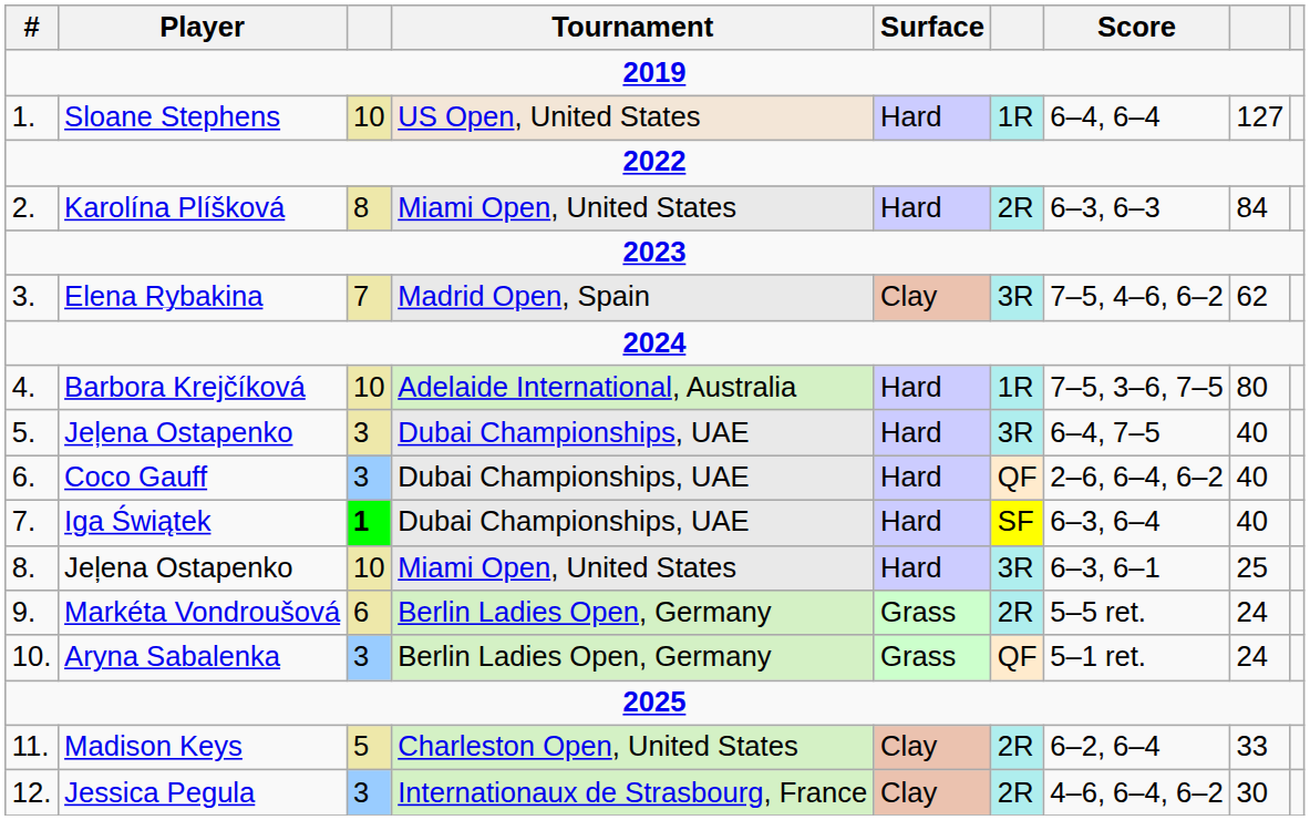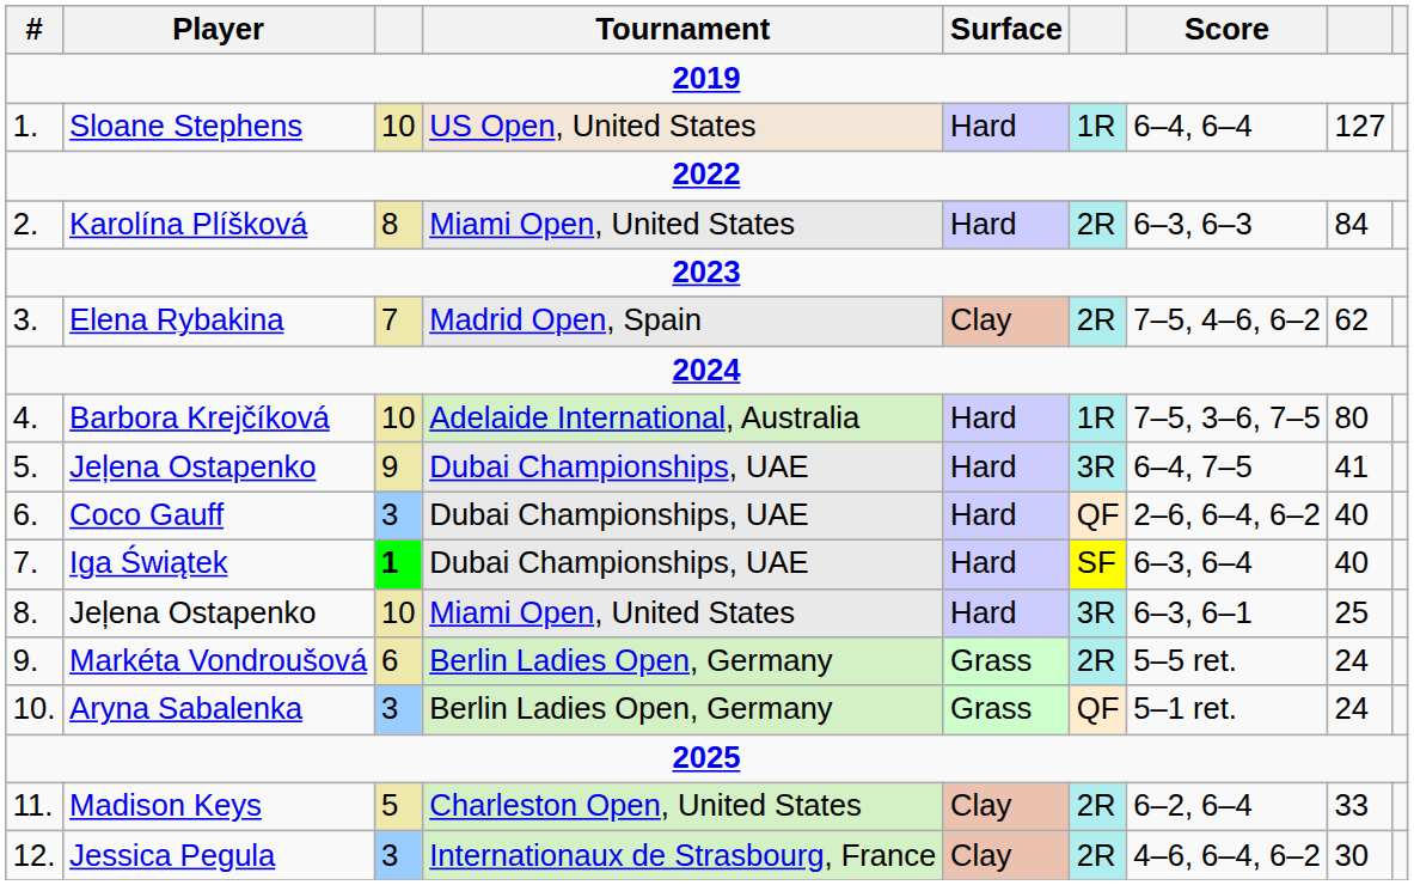Elena Rybakina | column 6: 3R -> 2R
5. / Jeļena Ostapenko | column 3: 3 -> 9
5. / Jeļena Ostapenko | column 8: 40 -> 41
